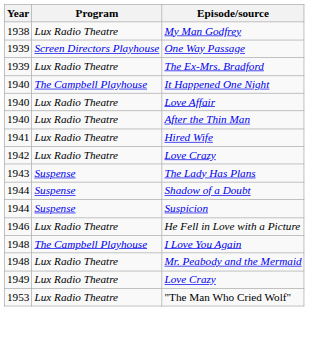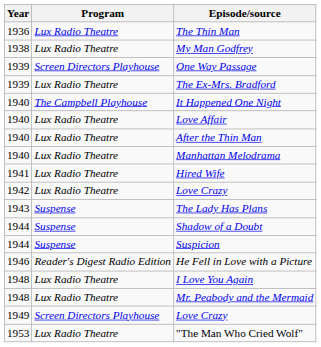+ row: 1936 | Lux Radio Theatre | The Thin Man
+ row: 1940 | Lux Radio Theatre | Manhattan Melodrama
He Fell in Love with a Picture | Program: Lux Radio Theatre -> Reader's Digest Radio Edition
I Love You Again | Program: The Campbell Playhouse -> Lux Radio Theatre
1949 / Love Crazy | Program: Lux Radio Theatre -> Screen Directors Playhouse
